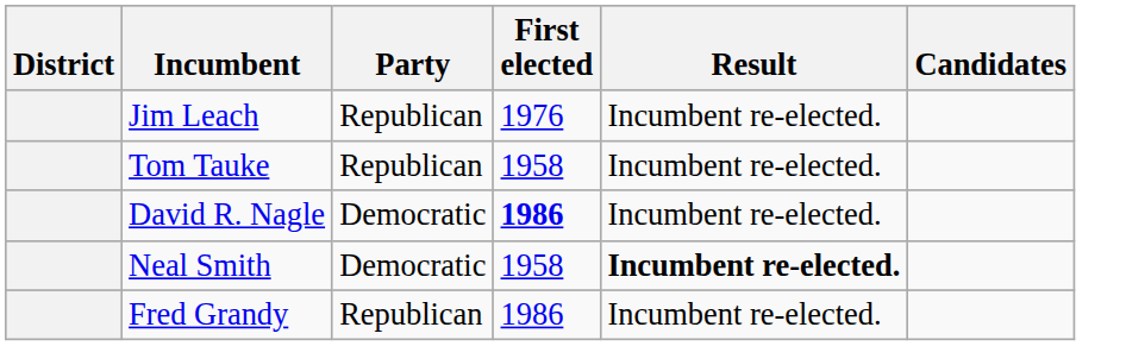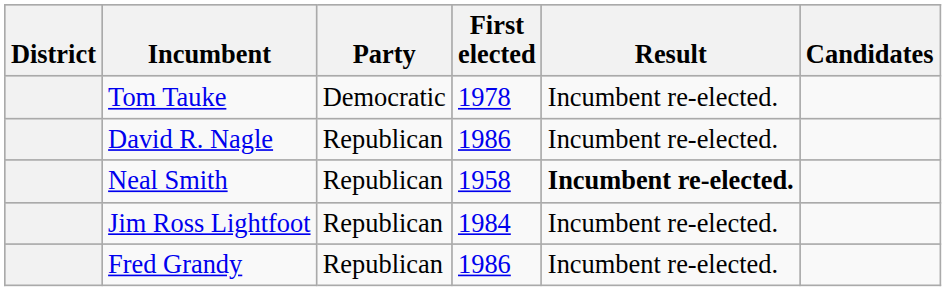- row: Jim Leach | Republican | 1976 | Incumbent re-elected.
Tom Tauke | Party: Republican -> Democratic
Tom Tauke | First elected: 1958 -> 1978
David R. Nagle | Party: Democratic -> Republican
David R. Nagle | First elected: bold -> normal
Neal Smith | Party: Democratic -> Republican
+ row: Jim Ross Lightfoot | Republican | 1984 | Incumbent re-elected.
